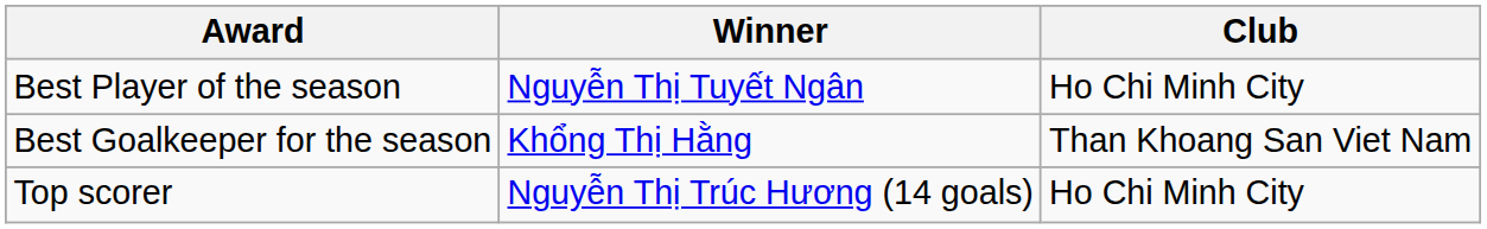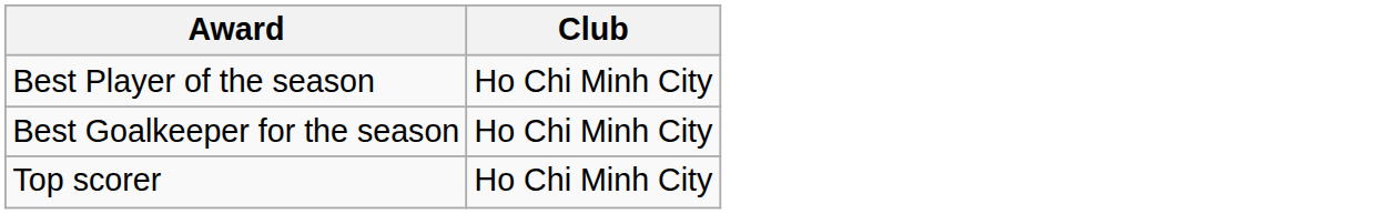- column: Winner | Nguyễn Thị Tuyết Ngân | Khổng Thị Hằng | Nguyễn Thị Trúc Hương (14 goals)
Best Goalkeeper for the season | Club: Than Khoang San Viet Nam -> Ho Chi Minh City
